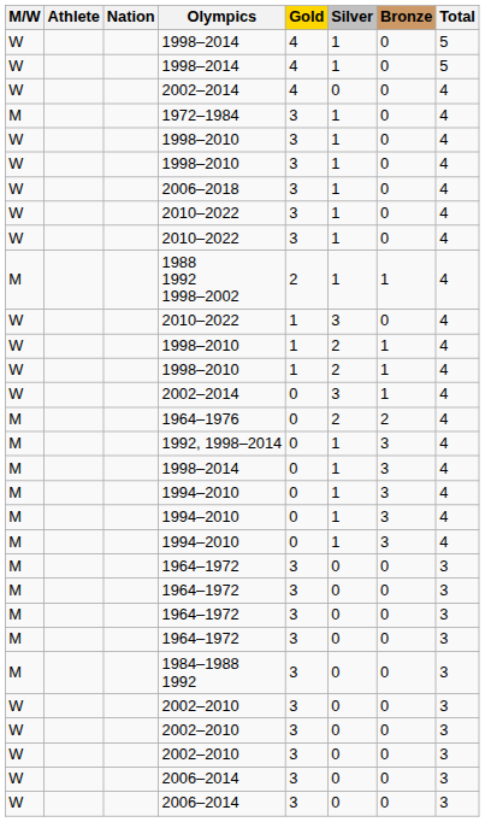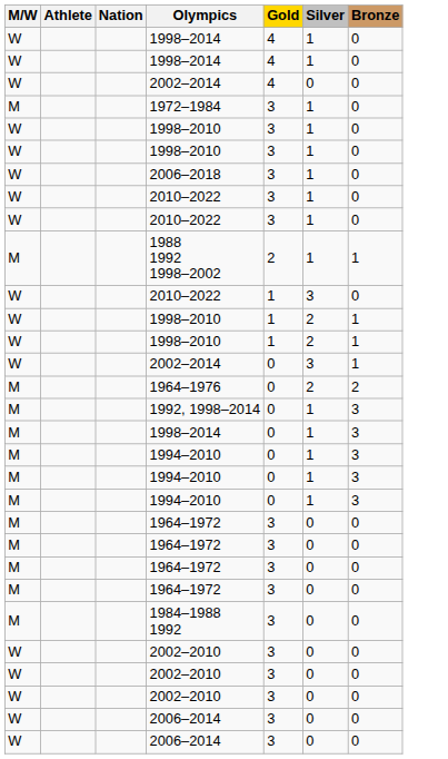- column: Total | 5 | 5 | 4 | 4 | 4 | 4 | 4 | 4 | 4 | 4 | 4 | 4 | 4 | 4 | 4 | 4 | 4 | 4 | 4 | 4 | 3 | 3 | 3 | 3 | 3 | 3 | 3 | 3 | 3 | 3
